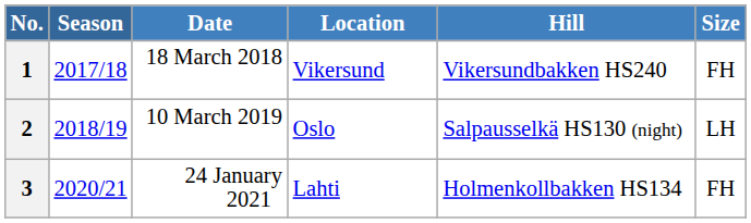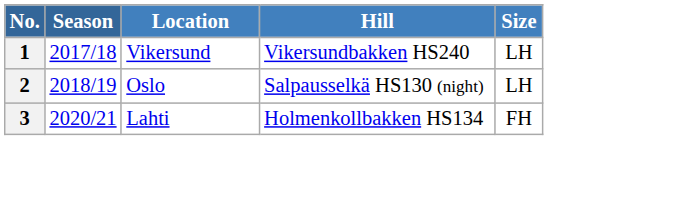- column: Date | 18 March 2018 | 10 March 2019 | 24 January 2021
1 | Size: FH -> LH
